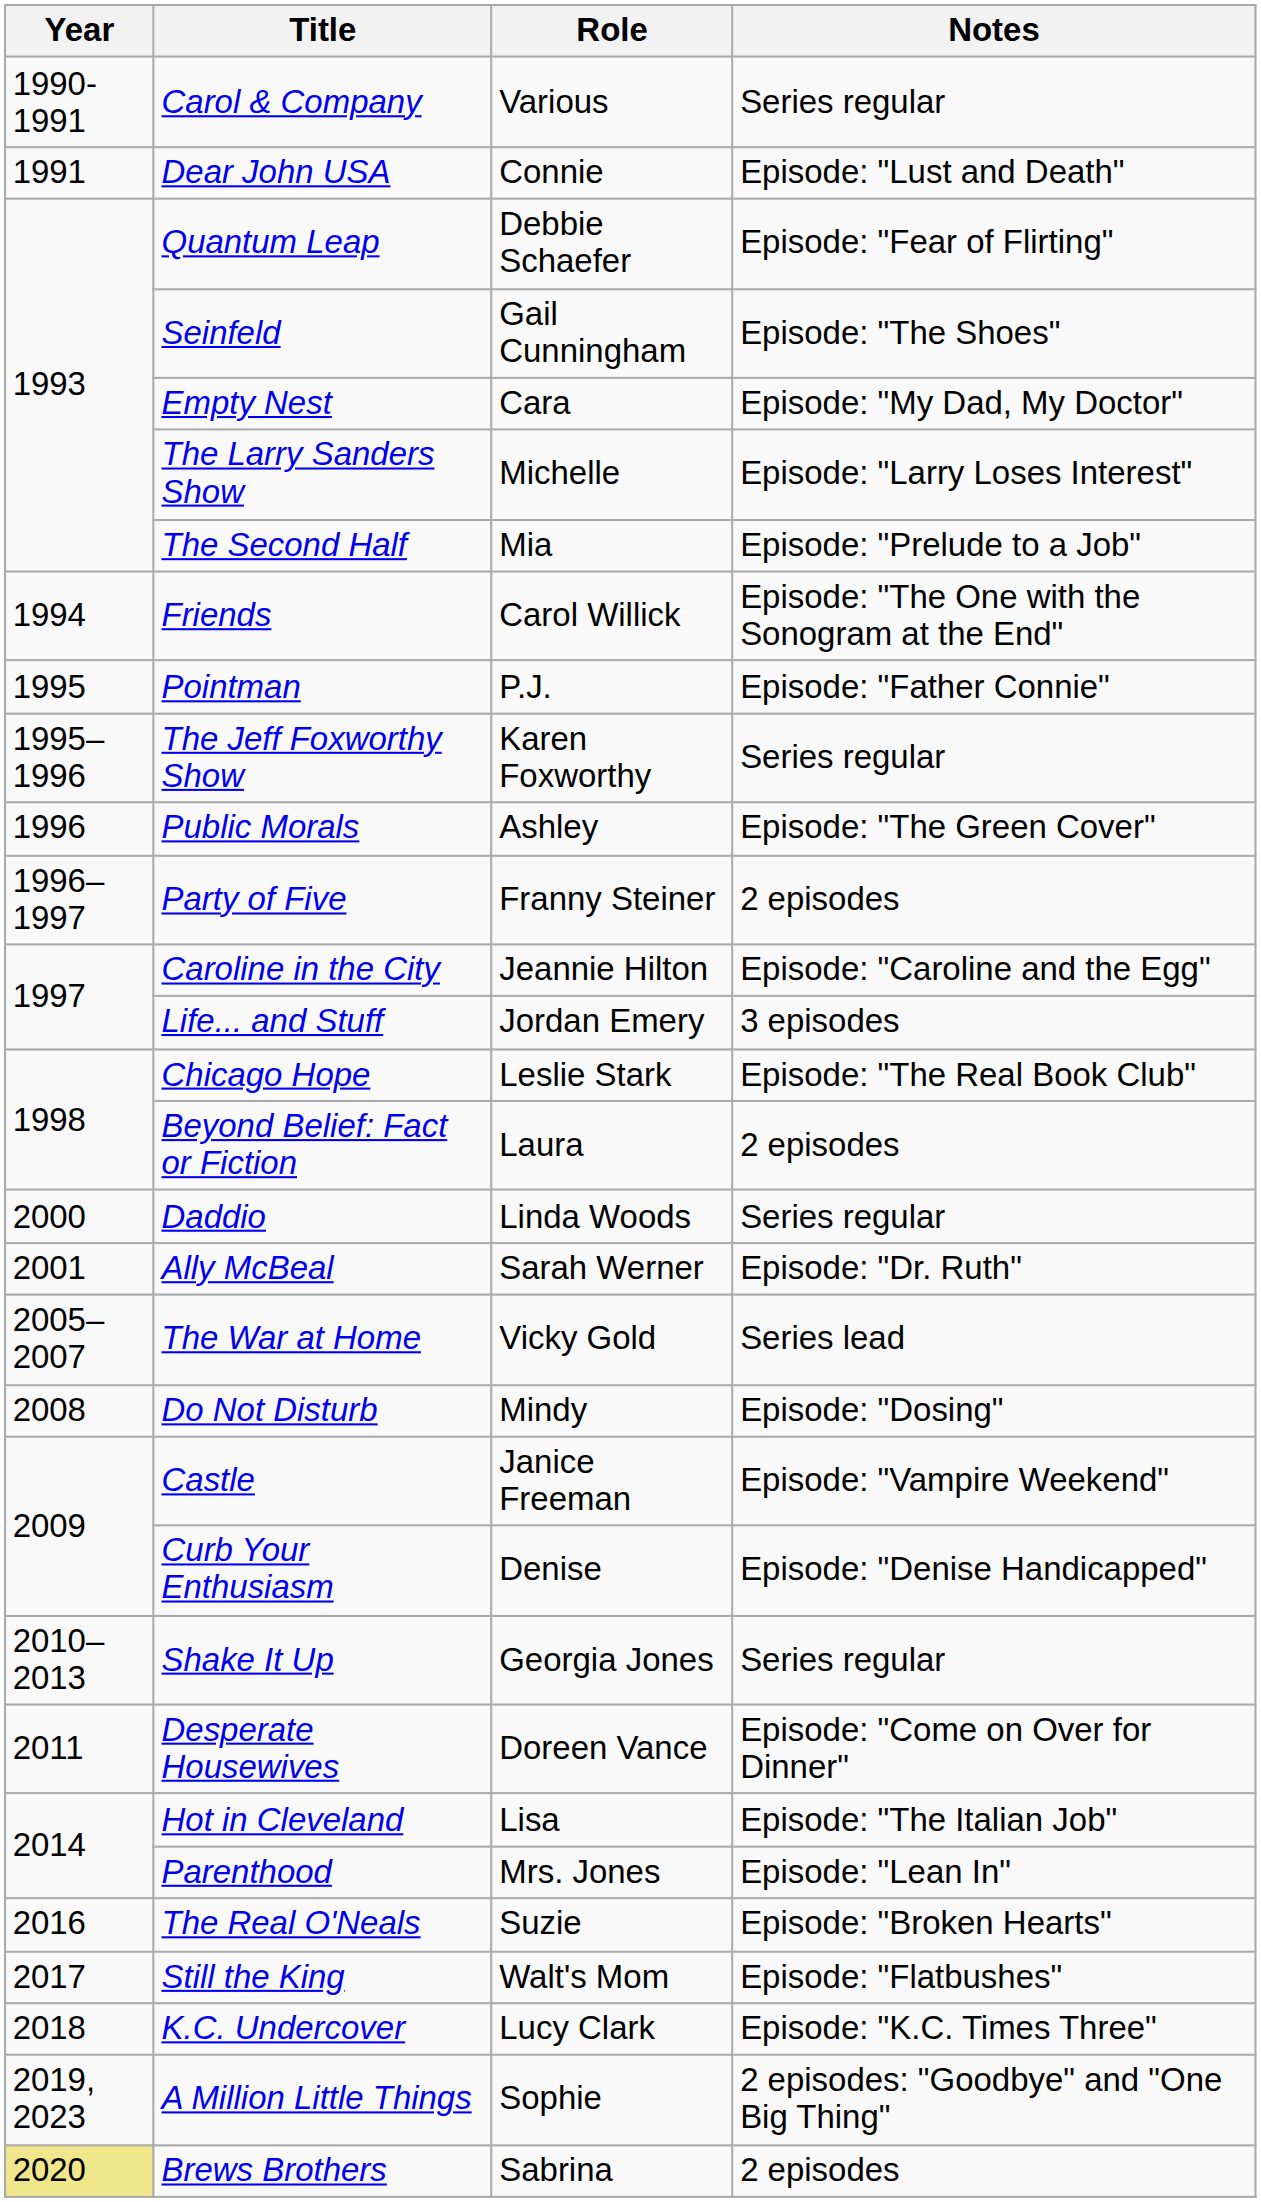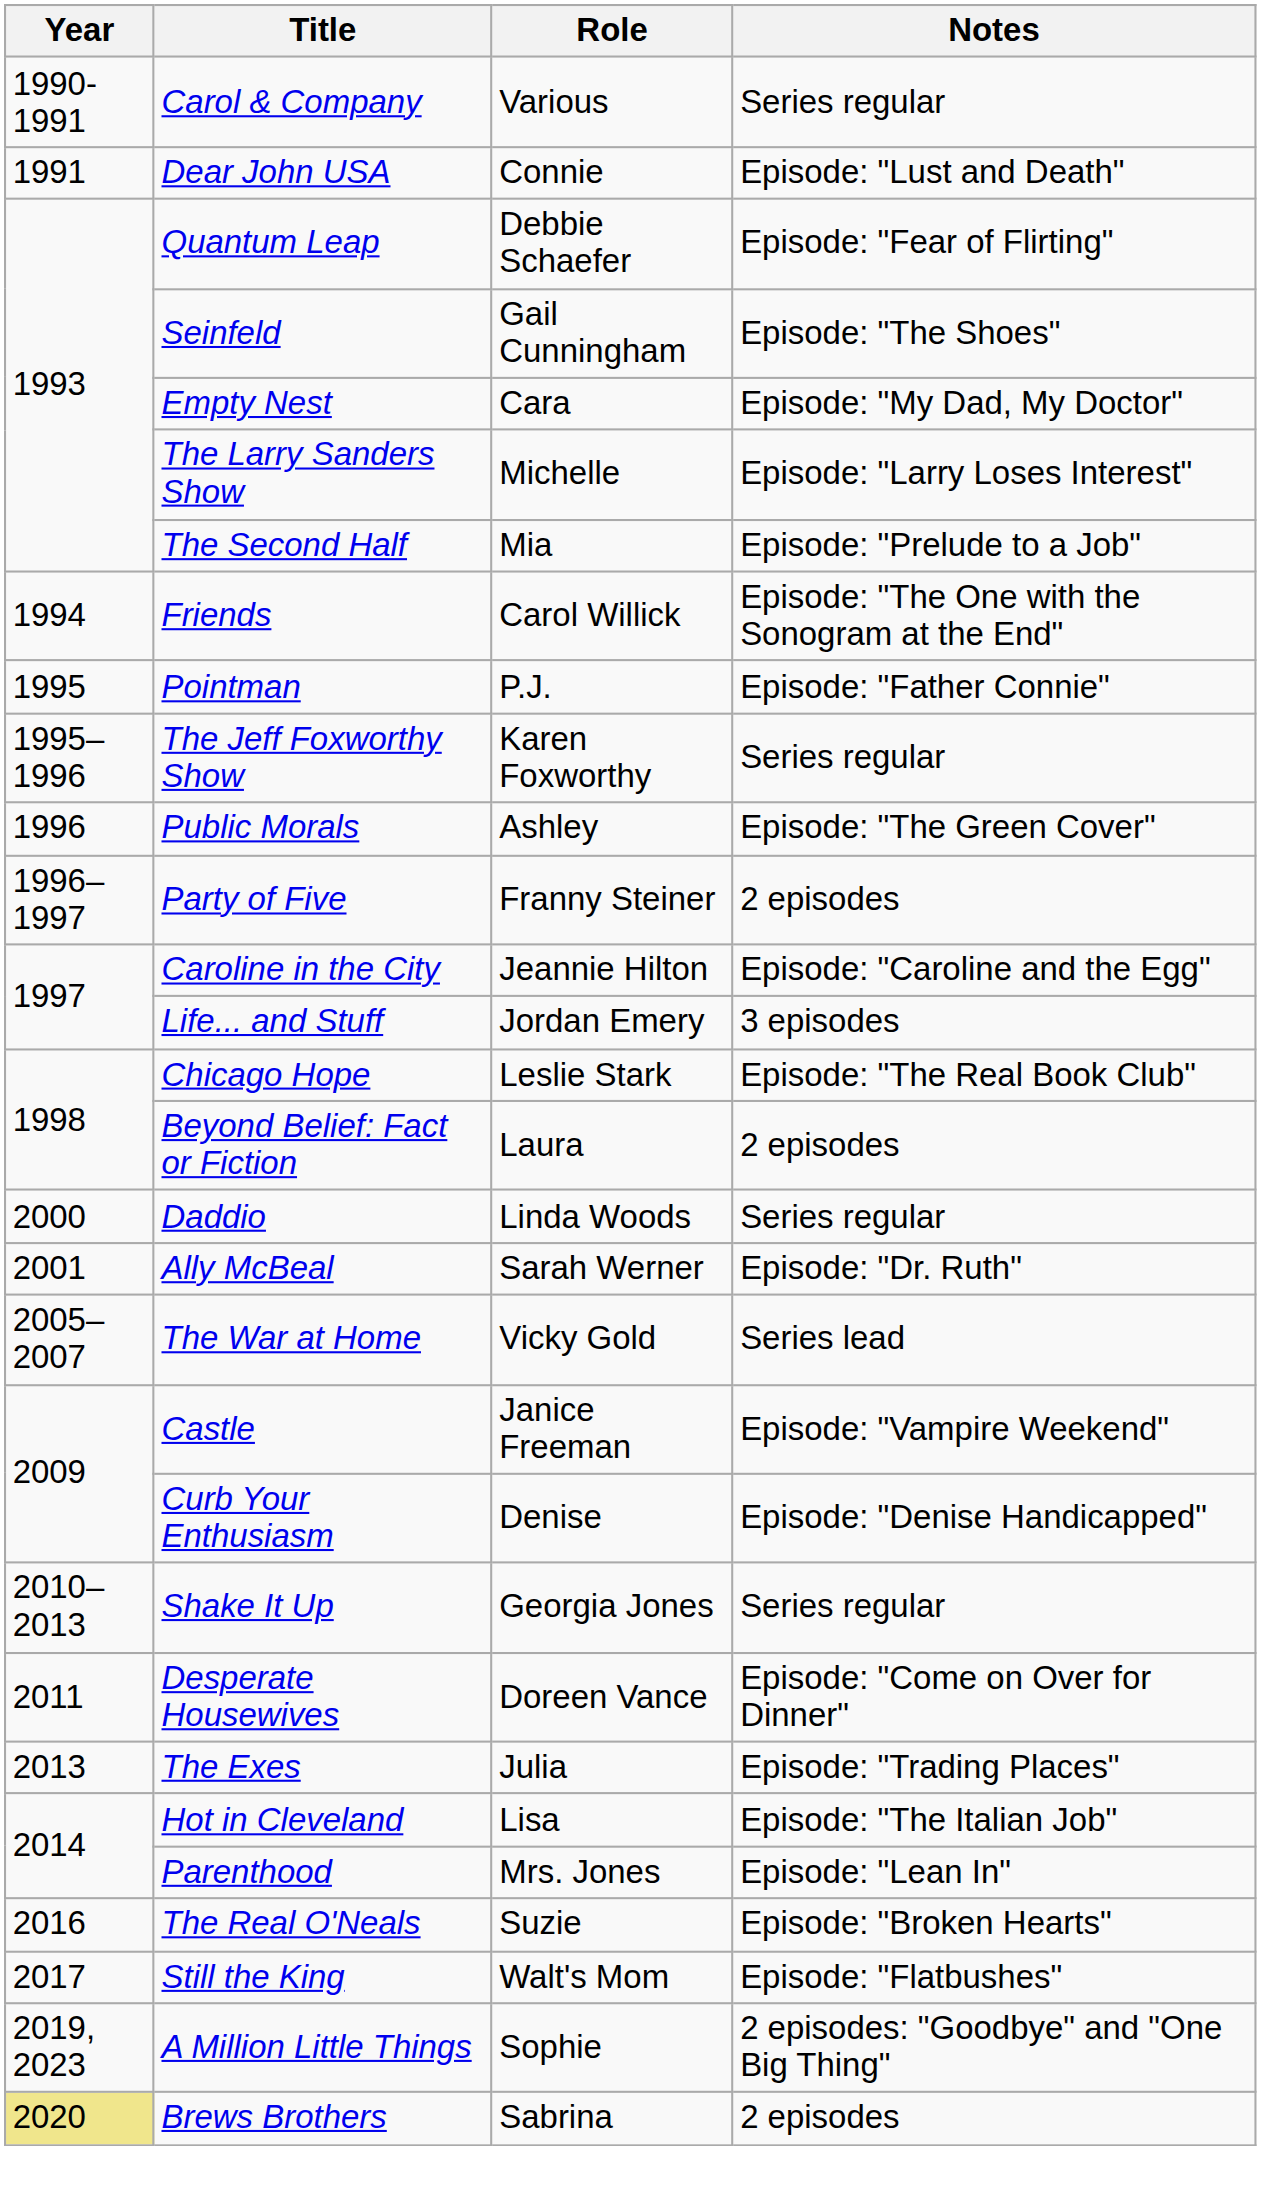- row: 2008 | Do Not Disturb | Mindy | Episode: "Dosing"
+ row: 2013 | The Exes | Julia | Episode: "Trading Places"
- row: 2018 | K.C. Undercover | Lucy Clark | Episode: "K.C. Times Three"
